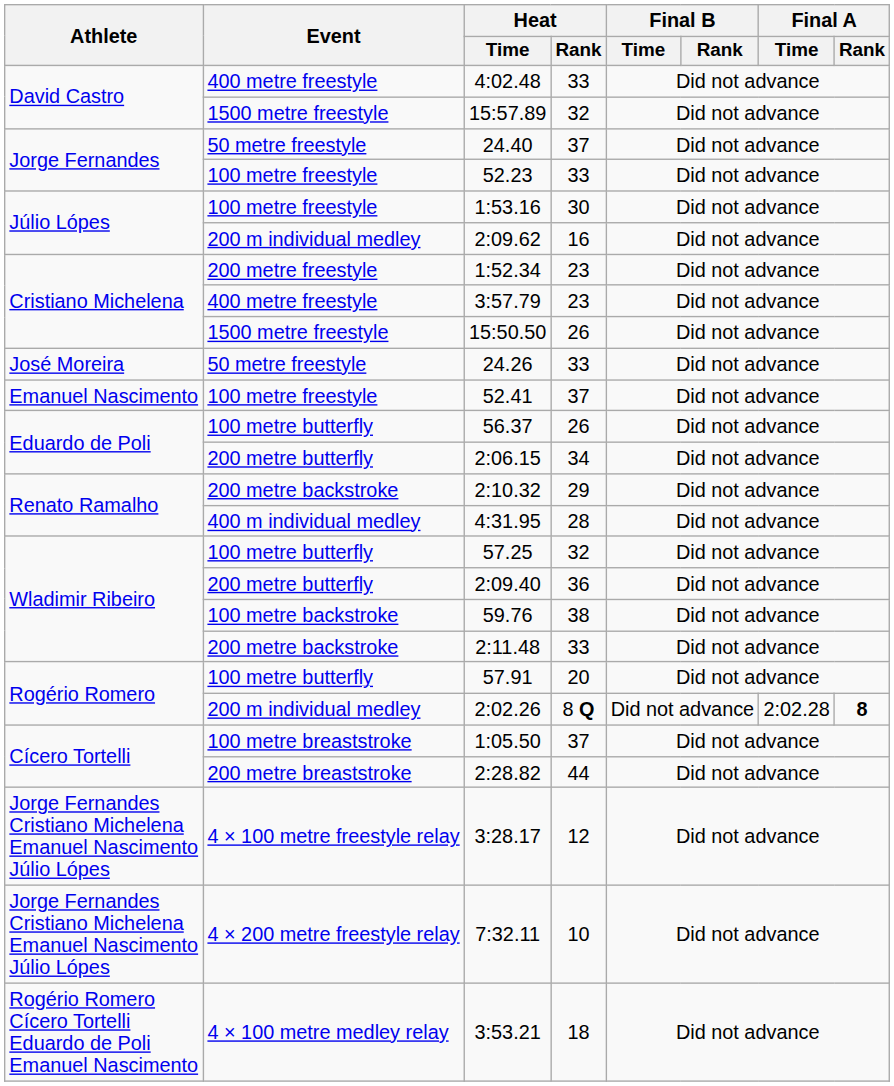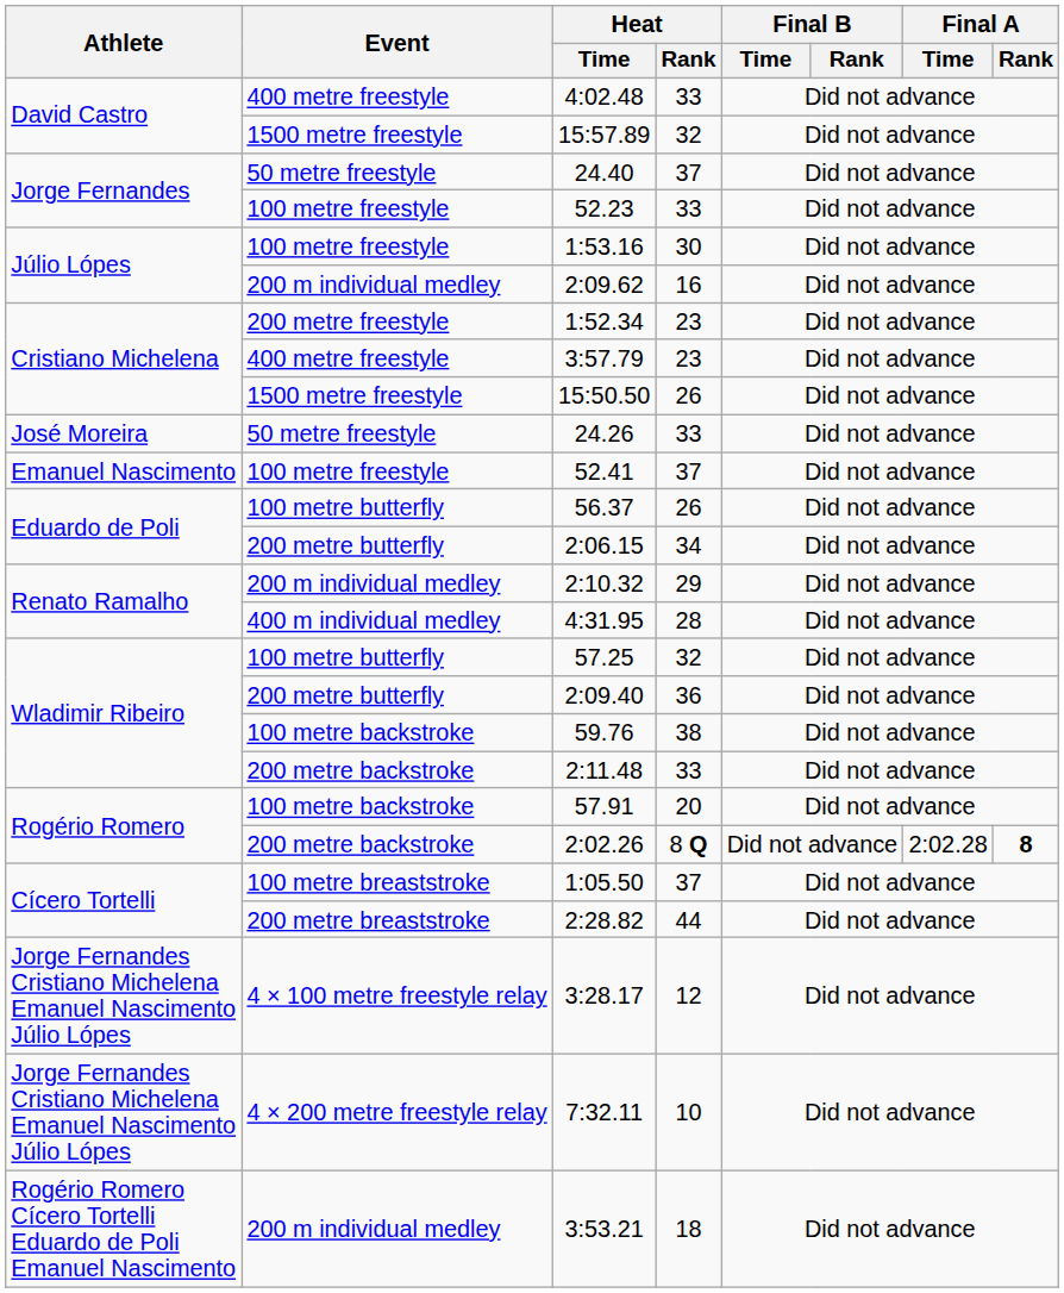2:10.32 | Event: 200 metre backstroke -> 200 m individual medley
57.91 | Event: 100 metre butterfly -> 100 metre backstroke
2:02.26 | Event: 200 m individual medley -> 200 metre backstroke
3:53.21 | Event: 4 × 100 metre medley relay -> 200 m individual medley
